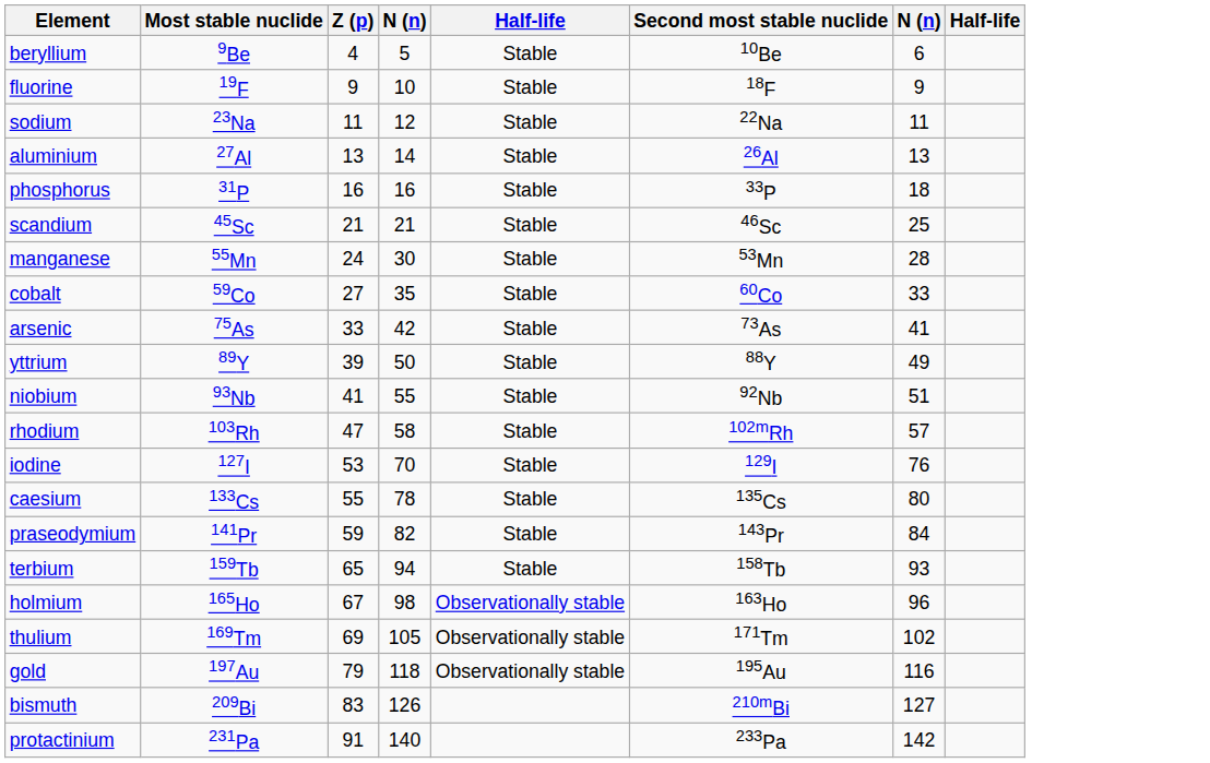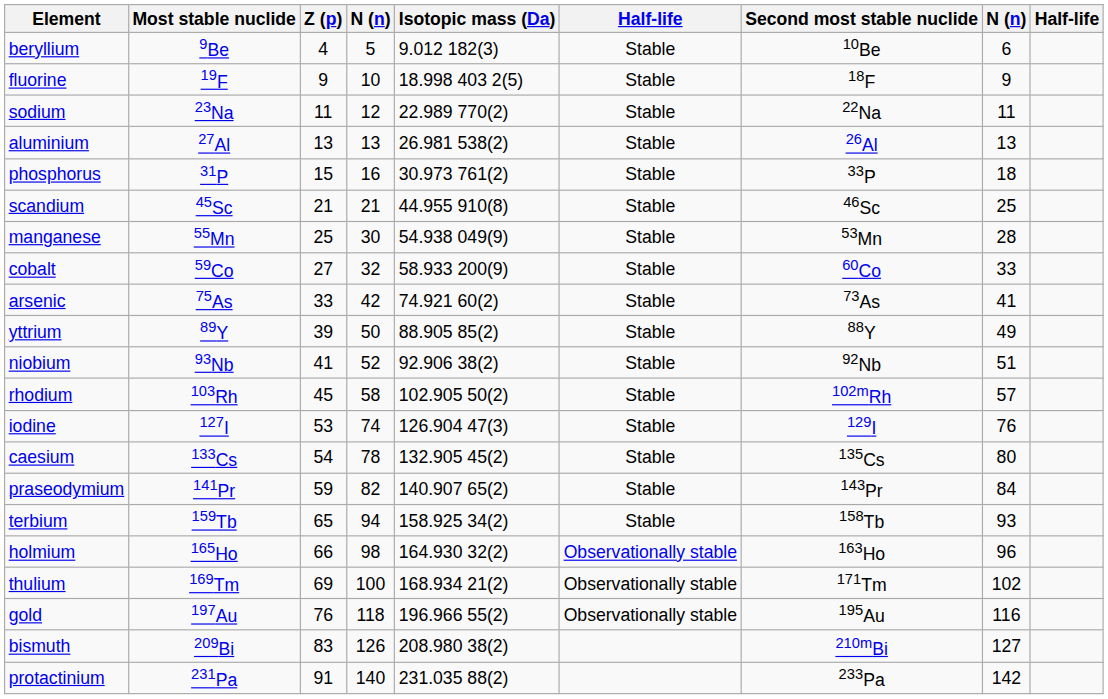+ column: Isotopic mass (Da) | 9.012 182(3) | 18.998 403 2(5) | 22.989 770(2) | 26.981 538(2) | 30.973 761(2) | 44.955 910(8) | 54.938 049(9) | 58.933 200(9) | 74.921 60(2) | 88.905 85(2) | 92.906 38(2) | 102.905 50(2) | 126.904 47(3) | 132.905 45(2) | 140.907 65(2) | 158.925 34(2) | 164.930 32(2) | 168.934 21(2) | 196.966 55(2) | 208.980 38(2) | 231.035 88(2)
aluminium | column 4: 14 -> 13
phosphorus | Z (p): 16 -> 15
manganese | Z (p): 24 -> 25
cobalt | column 4: 35 -> 32
niobium | column 4: 55 -> 52
rhodium | Z (p): 47 -> 45
iodine | column 4: 70 -> 74
caesium | Z (p): 55 -> 54
holmium | Z (p): 67 -> 66
thulium | column 4: 105 -> 100
gold | Z (p): 79 -> 76
